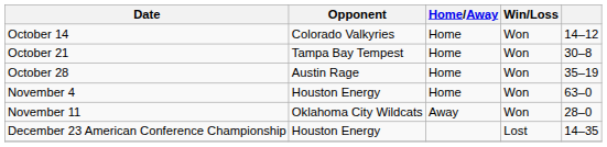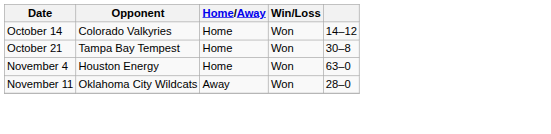- row: October 28 | Austin Rage | Home | Won | 35–19
- row: December 23 American Conference Championship | Houston Energy | Lost | 14–35
